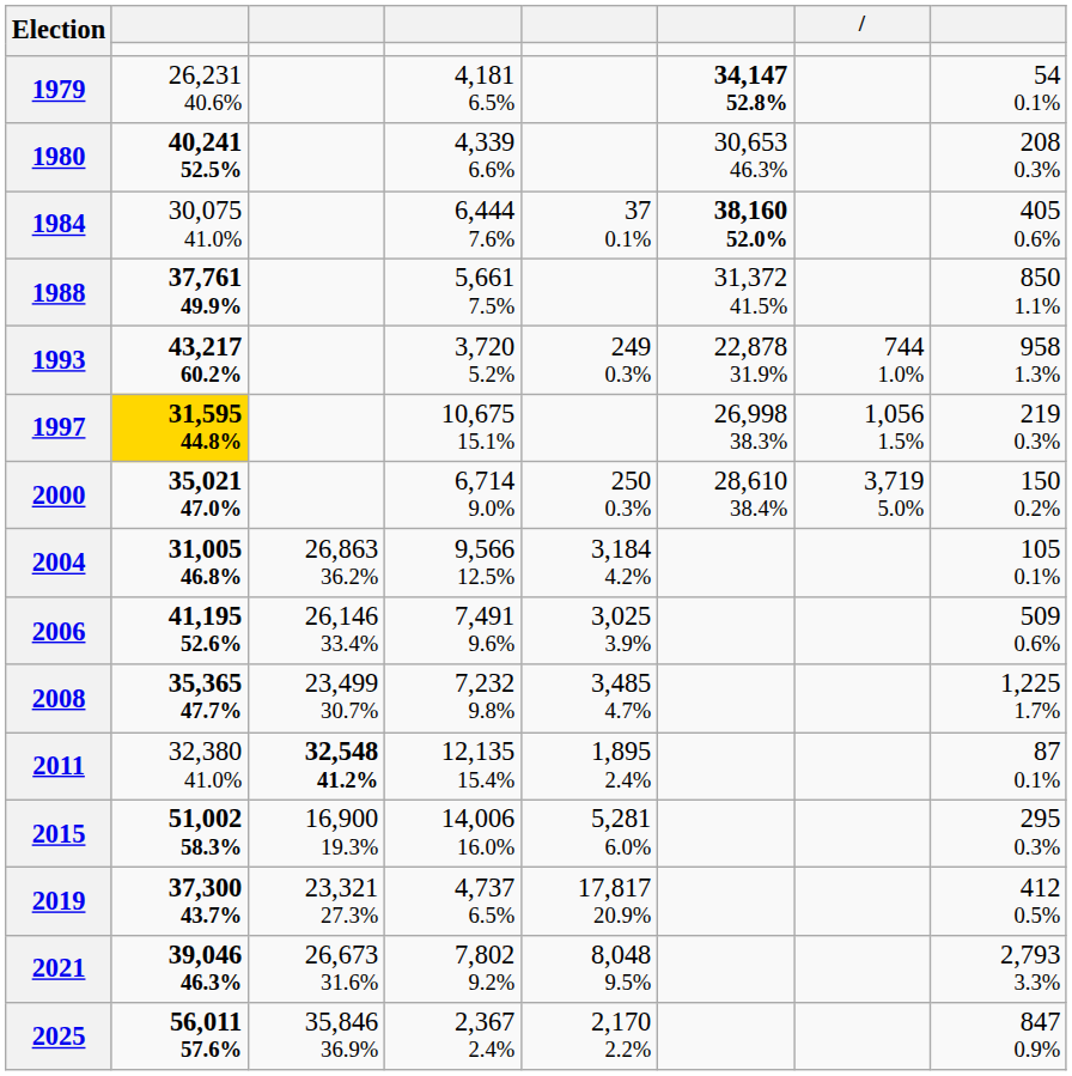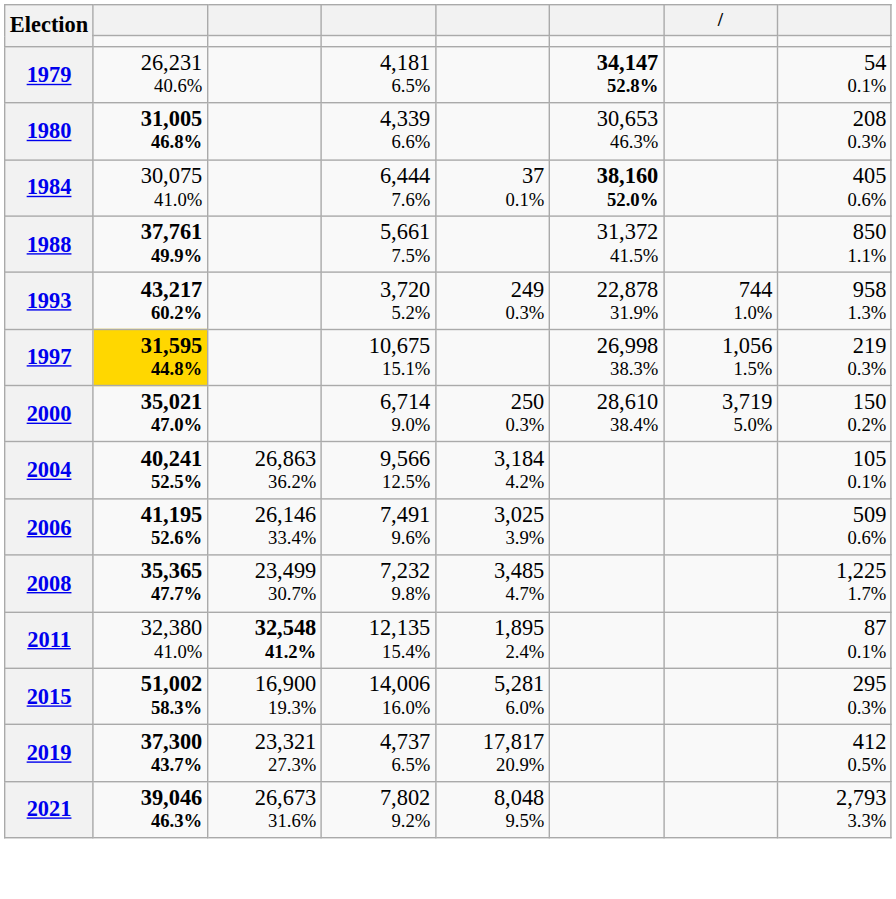1980 | column 2: 40,241 52.5% -> 31,005 46.8%
2004 | column 2: 31,005 46.8% -> 40,241 52.5%
- row: 2025 | 56,011 57.6% | 35,846 36.9% | 2,367 2.4% | 2,170 2.2% | 847 0.9%
